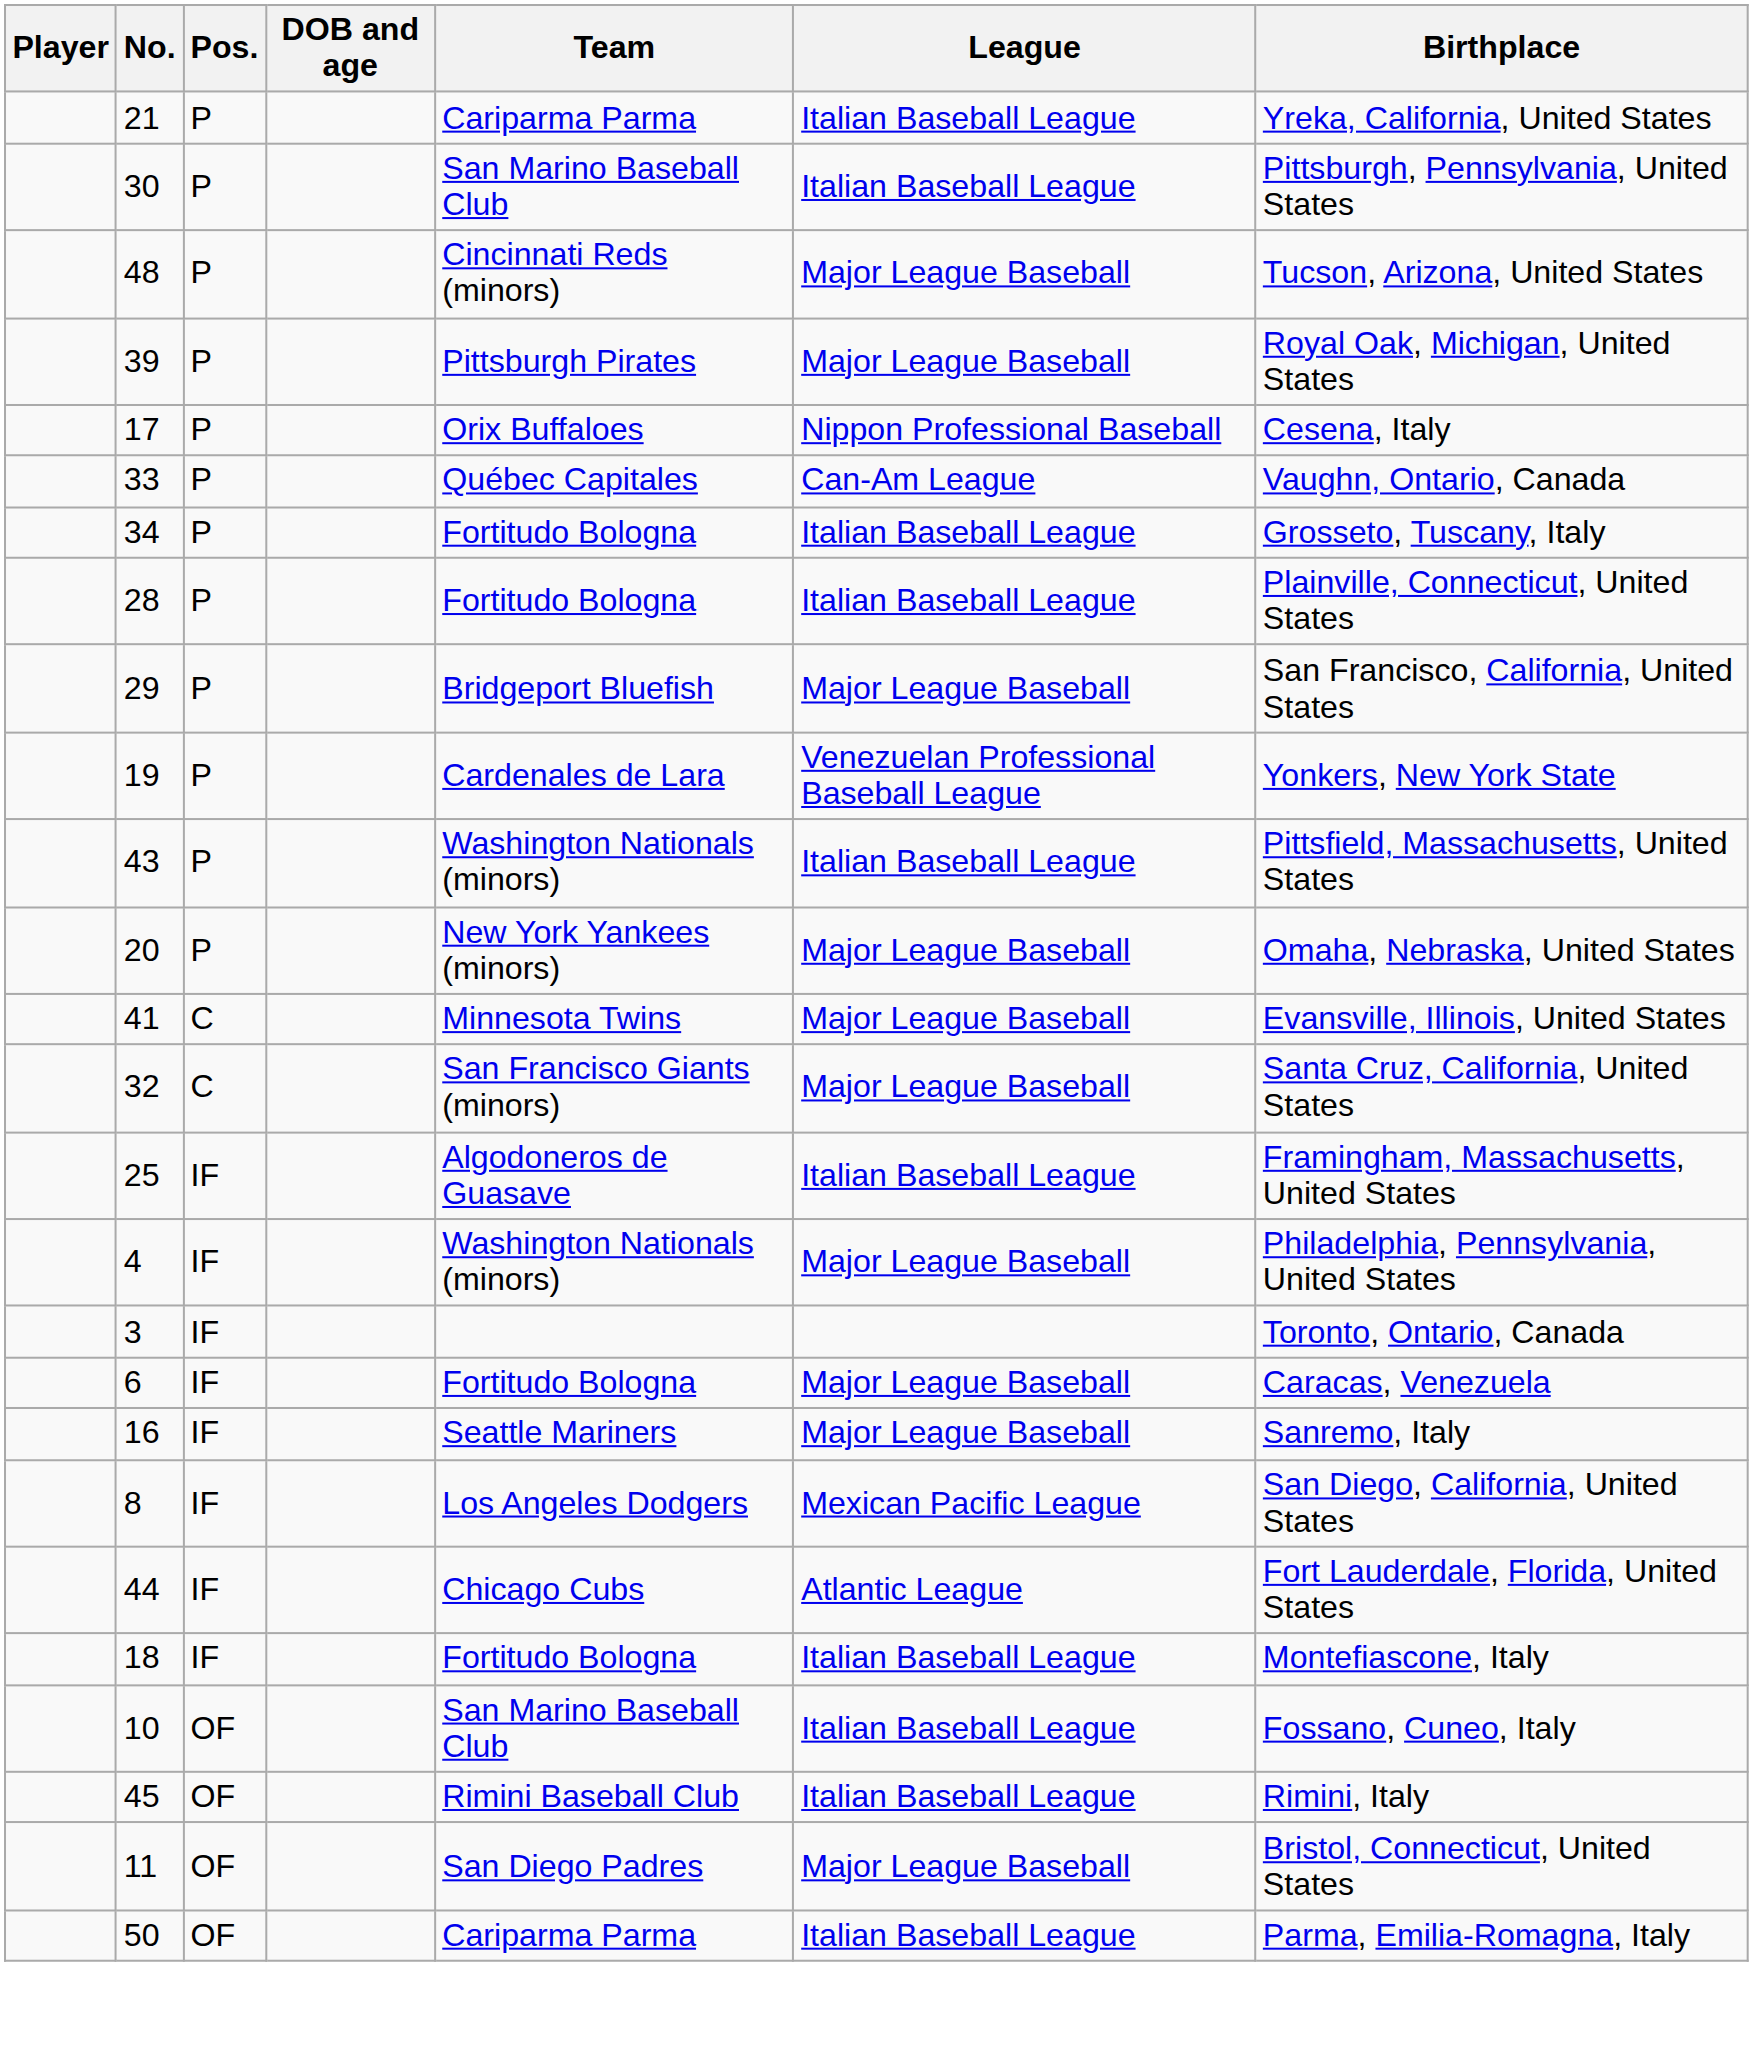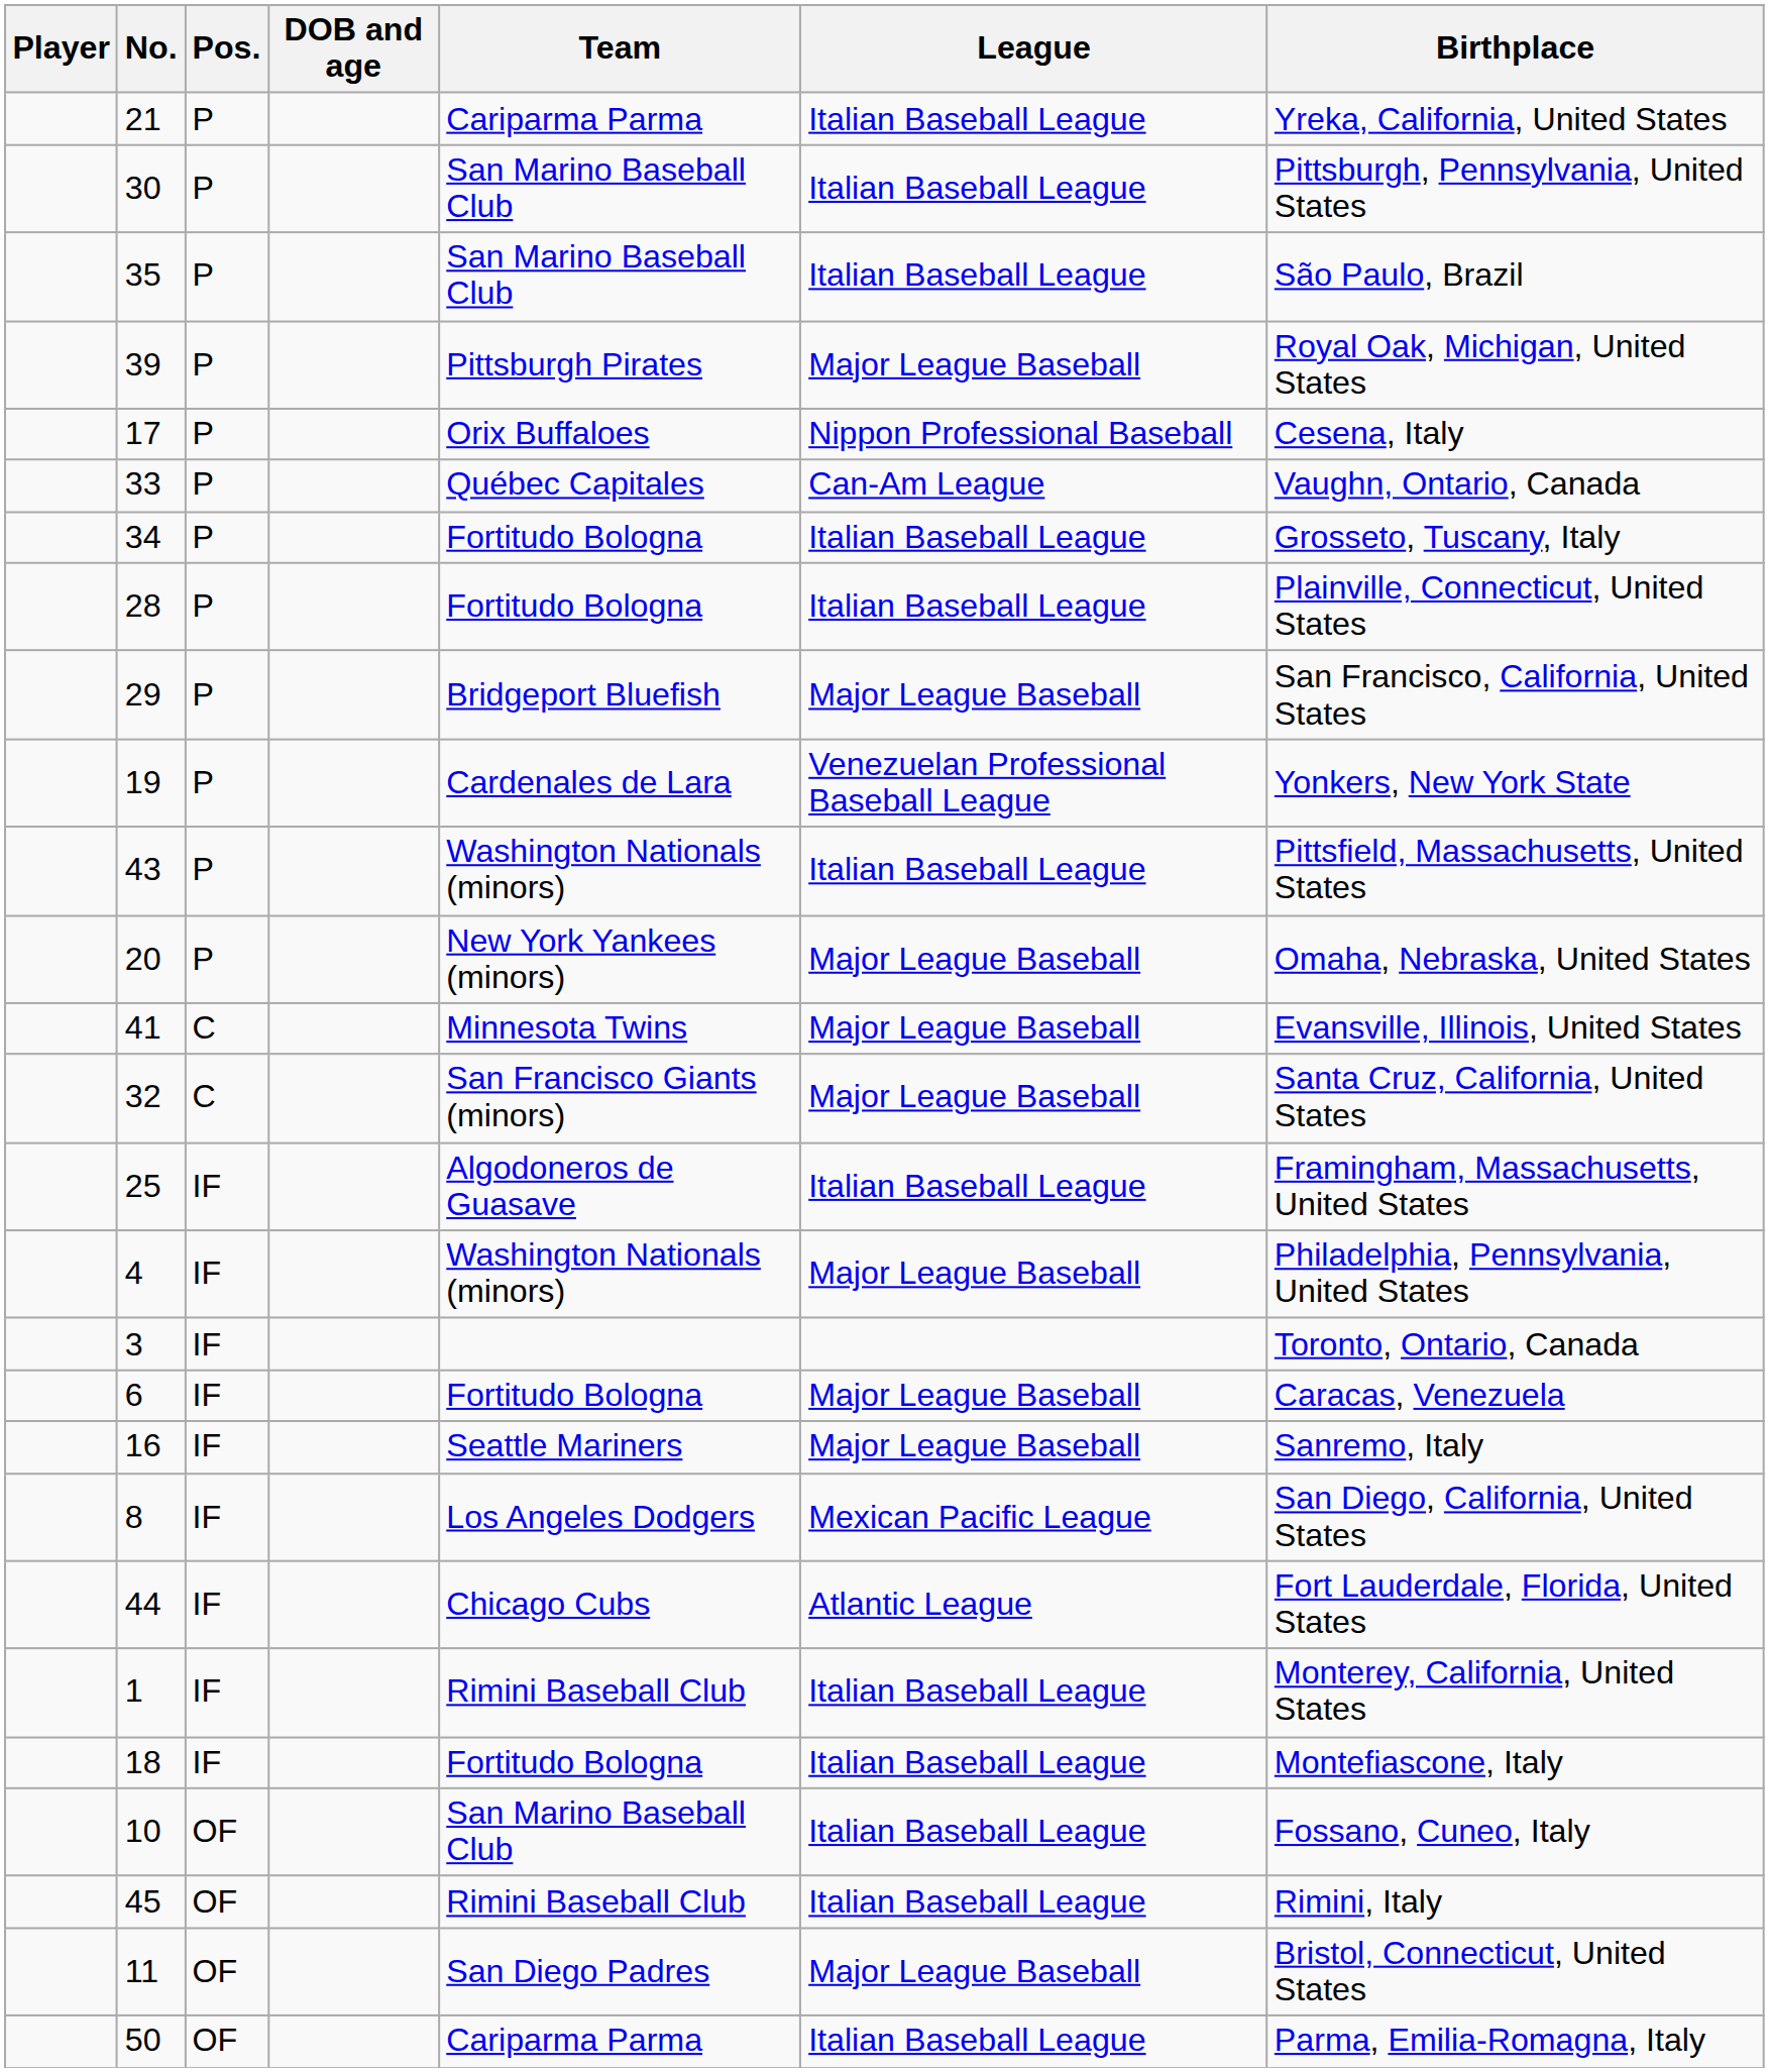- row: 48 | P | Cincinnati Reds (minors) | Major League Baseball | Tucson, Arizona, United States
+ row: 35 | P | San Marino Baseball Club | Italian Baseball League | São Paulo, Brazil
+ row: 1 | IF | Rimini Baseball Club | Italian Baseball League | Monterey, California, United States
